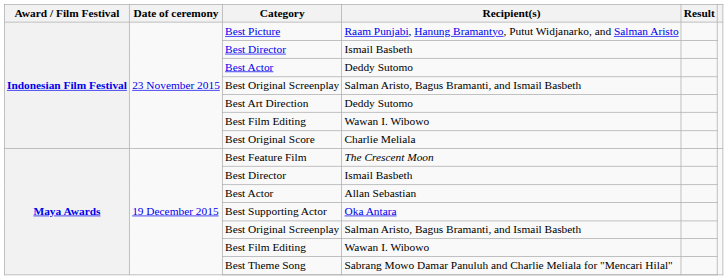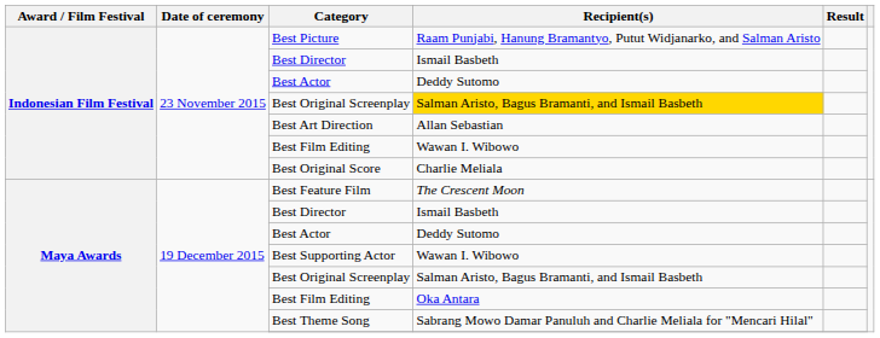Indonesian Film Festival / Best Original Screenplay | Recipient(s): no background -> gold background
Best Art Direction | Recipient(s): Deddy Sutomo -> Allan Sebastian
Maya Awards / Best Actor | Recipient(s): Allan Sebastian -> Deddy Sutomo
Best Supporting Actor | Recipient(s): Oka Antara -> Wawan I. Wibowo
Maya Awards / Best Film Editing | Recipient(s): Wawan I. Wibowo -> Oka Antara
